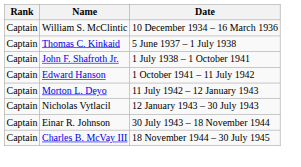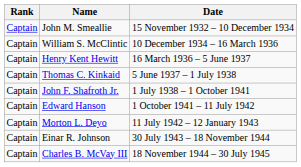+ row: Captain | John M. Smeallie | 15 November 1932 – 10 December 1934
+ row: Captain | Henry Kent Hewitt | 16 March 1936 – 5 June 1937
- row: Captain | Nicholas Vytlacil | 12 January 1943 – 30 July 1943
